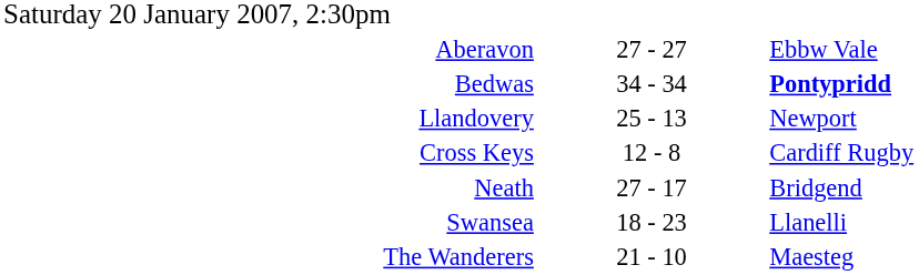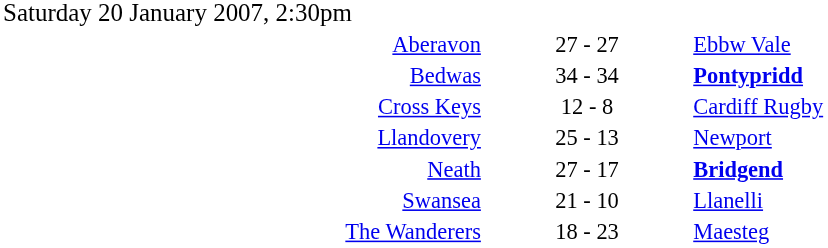rows swapped: Cross Keys <-> Llandovery
Neath | column 3: normal -> bold
Swansea | column 2: 18 - 23 -> 21 - 10
The Wanderers | column 2: 21 - 10 -> 18 - 23
